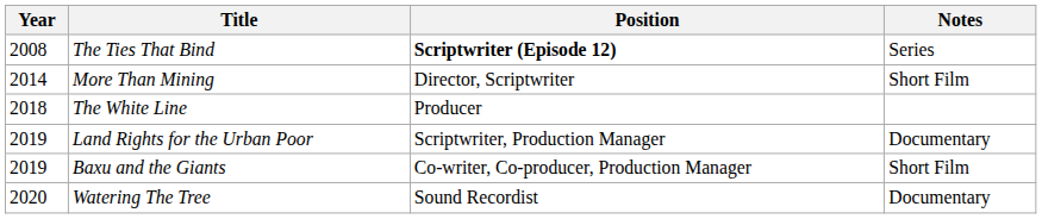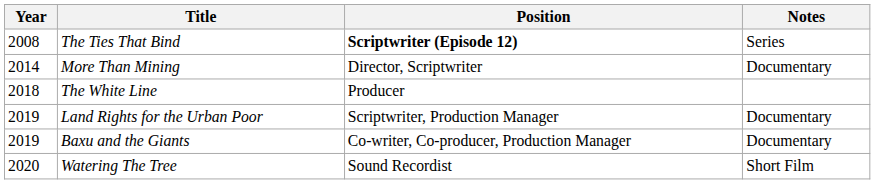More Than Mining | Notes: Short Film -> Documentary
Baxu and the Giants | Notes: Short Film -> Documentary
Watering The Tree | Notes: Documentary -> Short Film
